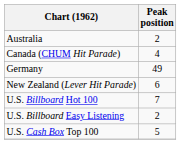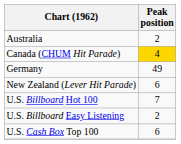Canada (CHUM Hit Parade) | Peak position: no background -> gold background
U.S. Cash Box Top 100 | Peak position: 5 -> 6
